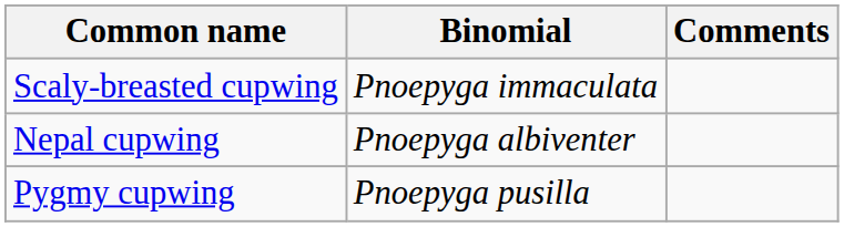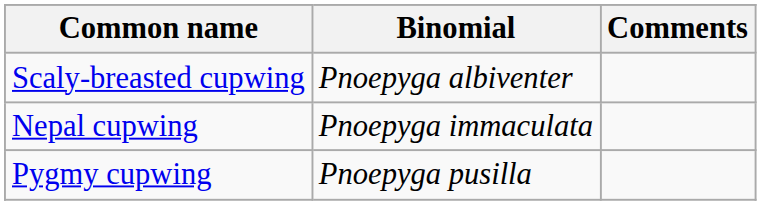Scaly-breasted cupwing | Binomial: Pnoepyga immaculata -> Pnoepyga albiventer
Nepal cupwing | Binomial: Pnoepyga albiventer -> Pnoepyga immaculata
